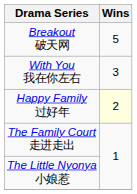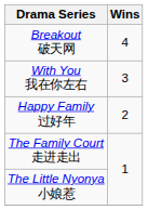Breakout 破天网 | Wins: 5 -> 4
Happy Family 过好年 | Wins: lightyellow background -> no background
